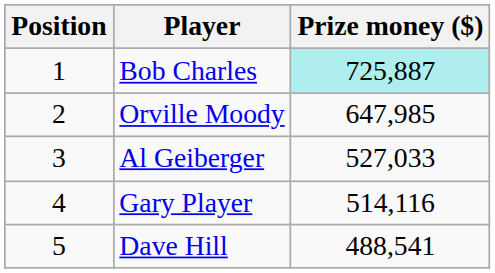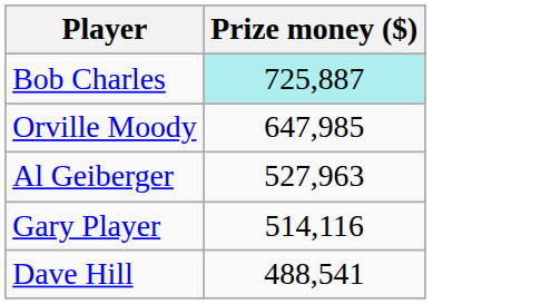- column: Position | 1 | 2 | 3 | 4 | 5
Al Geiberger | Prize money ($): 527,033 -> 527,963
